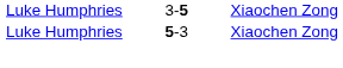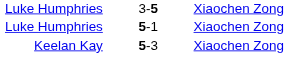+ row: Luke Humphries | 5-1 | Xiaochen Zong
5-3 | column 1: Luke Humphries -> Keelan Kay
